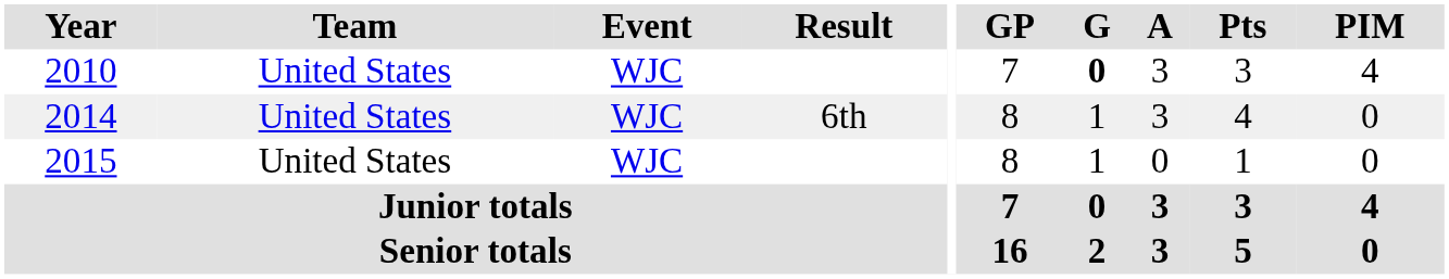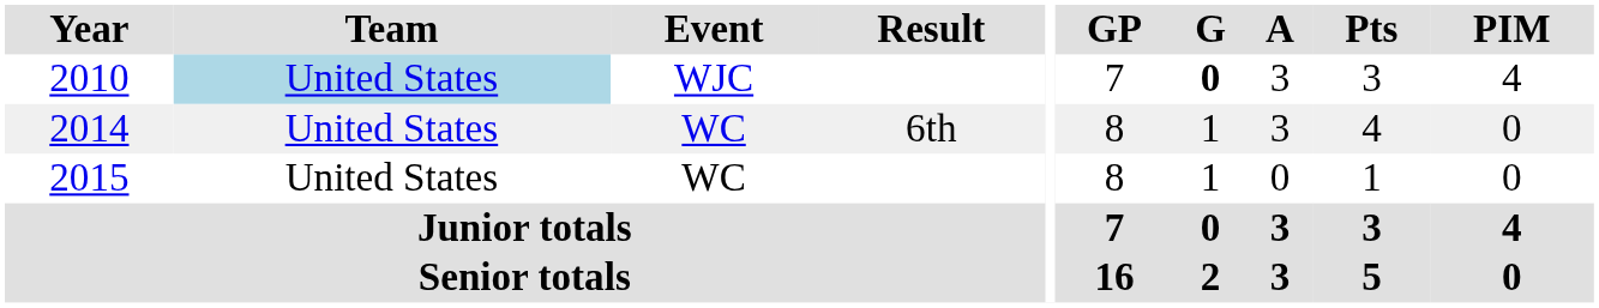2010 | Team: no background -> lightblue background
2014 | Event: WJC -> WC
2015 | Event: WJC -> WC
